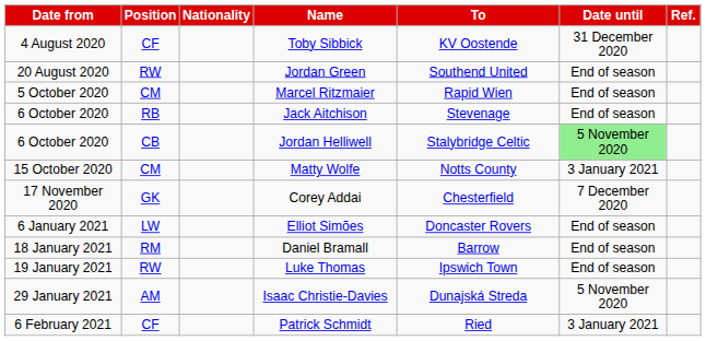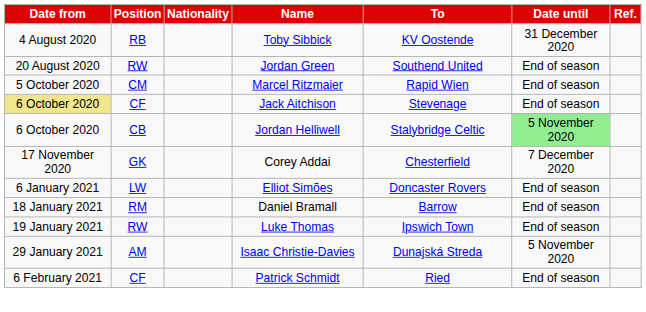Toby Sibbick | Position: CF -> RB
Jack Aitchison | Date from: no background -> khaki background
Jack Aitchison | Position: RB -> CF
- row: 15 October 2020 | CM | Matty Wolfe | Notts County | 3 January 2021
Patrick Schmidt | Date until: 3 January 2021 -> End of season
